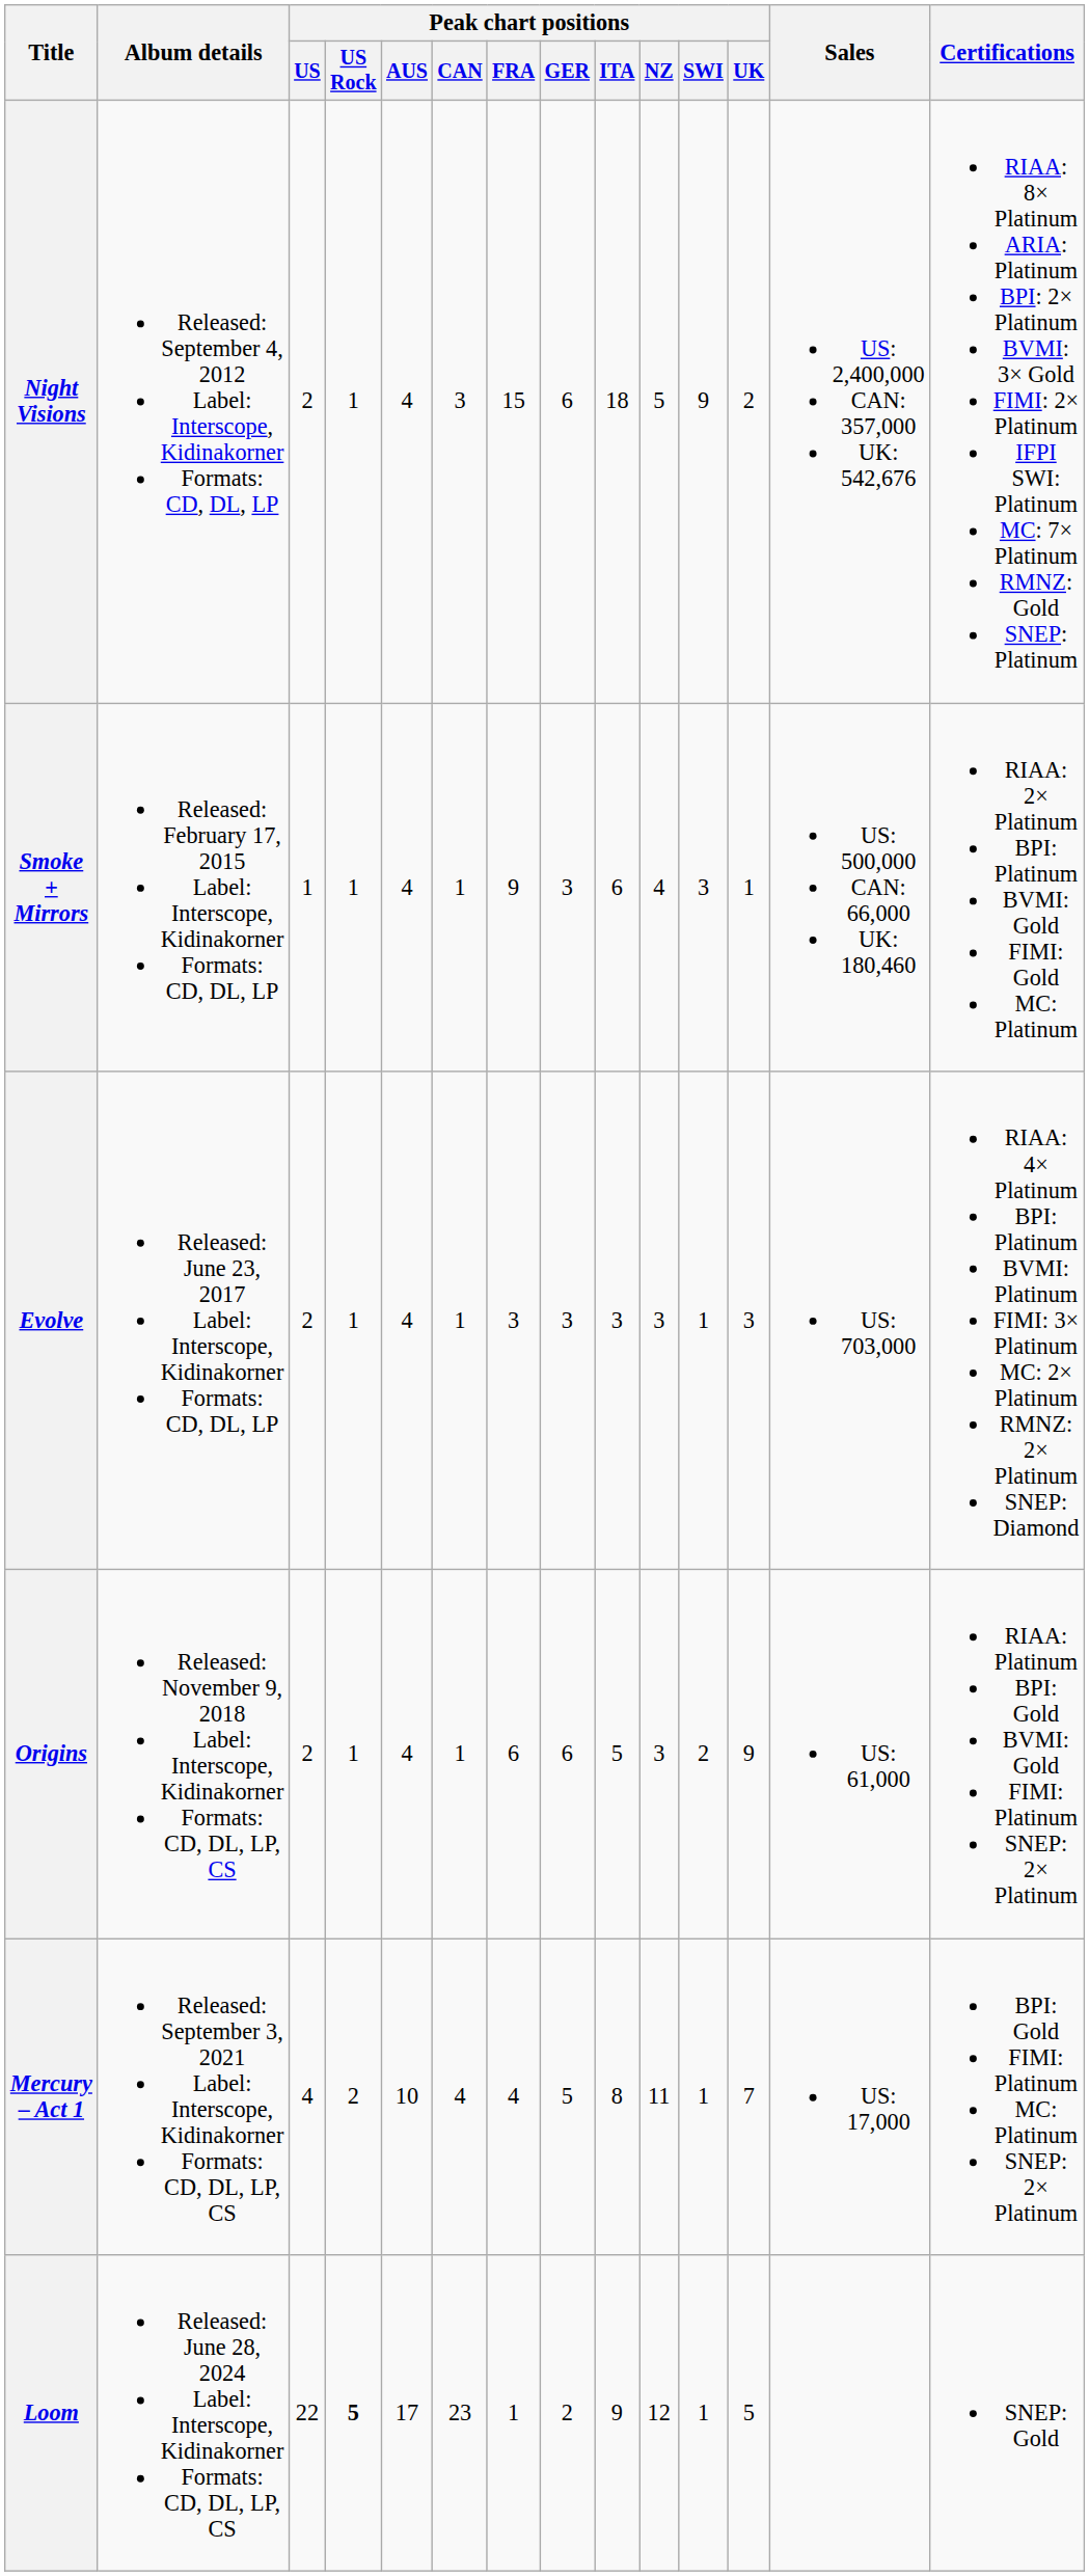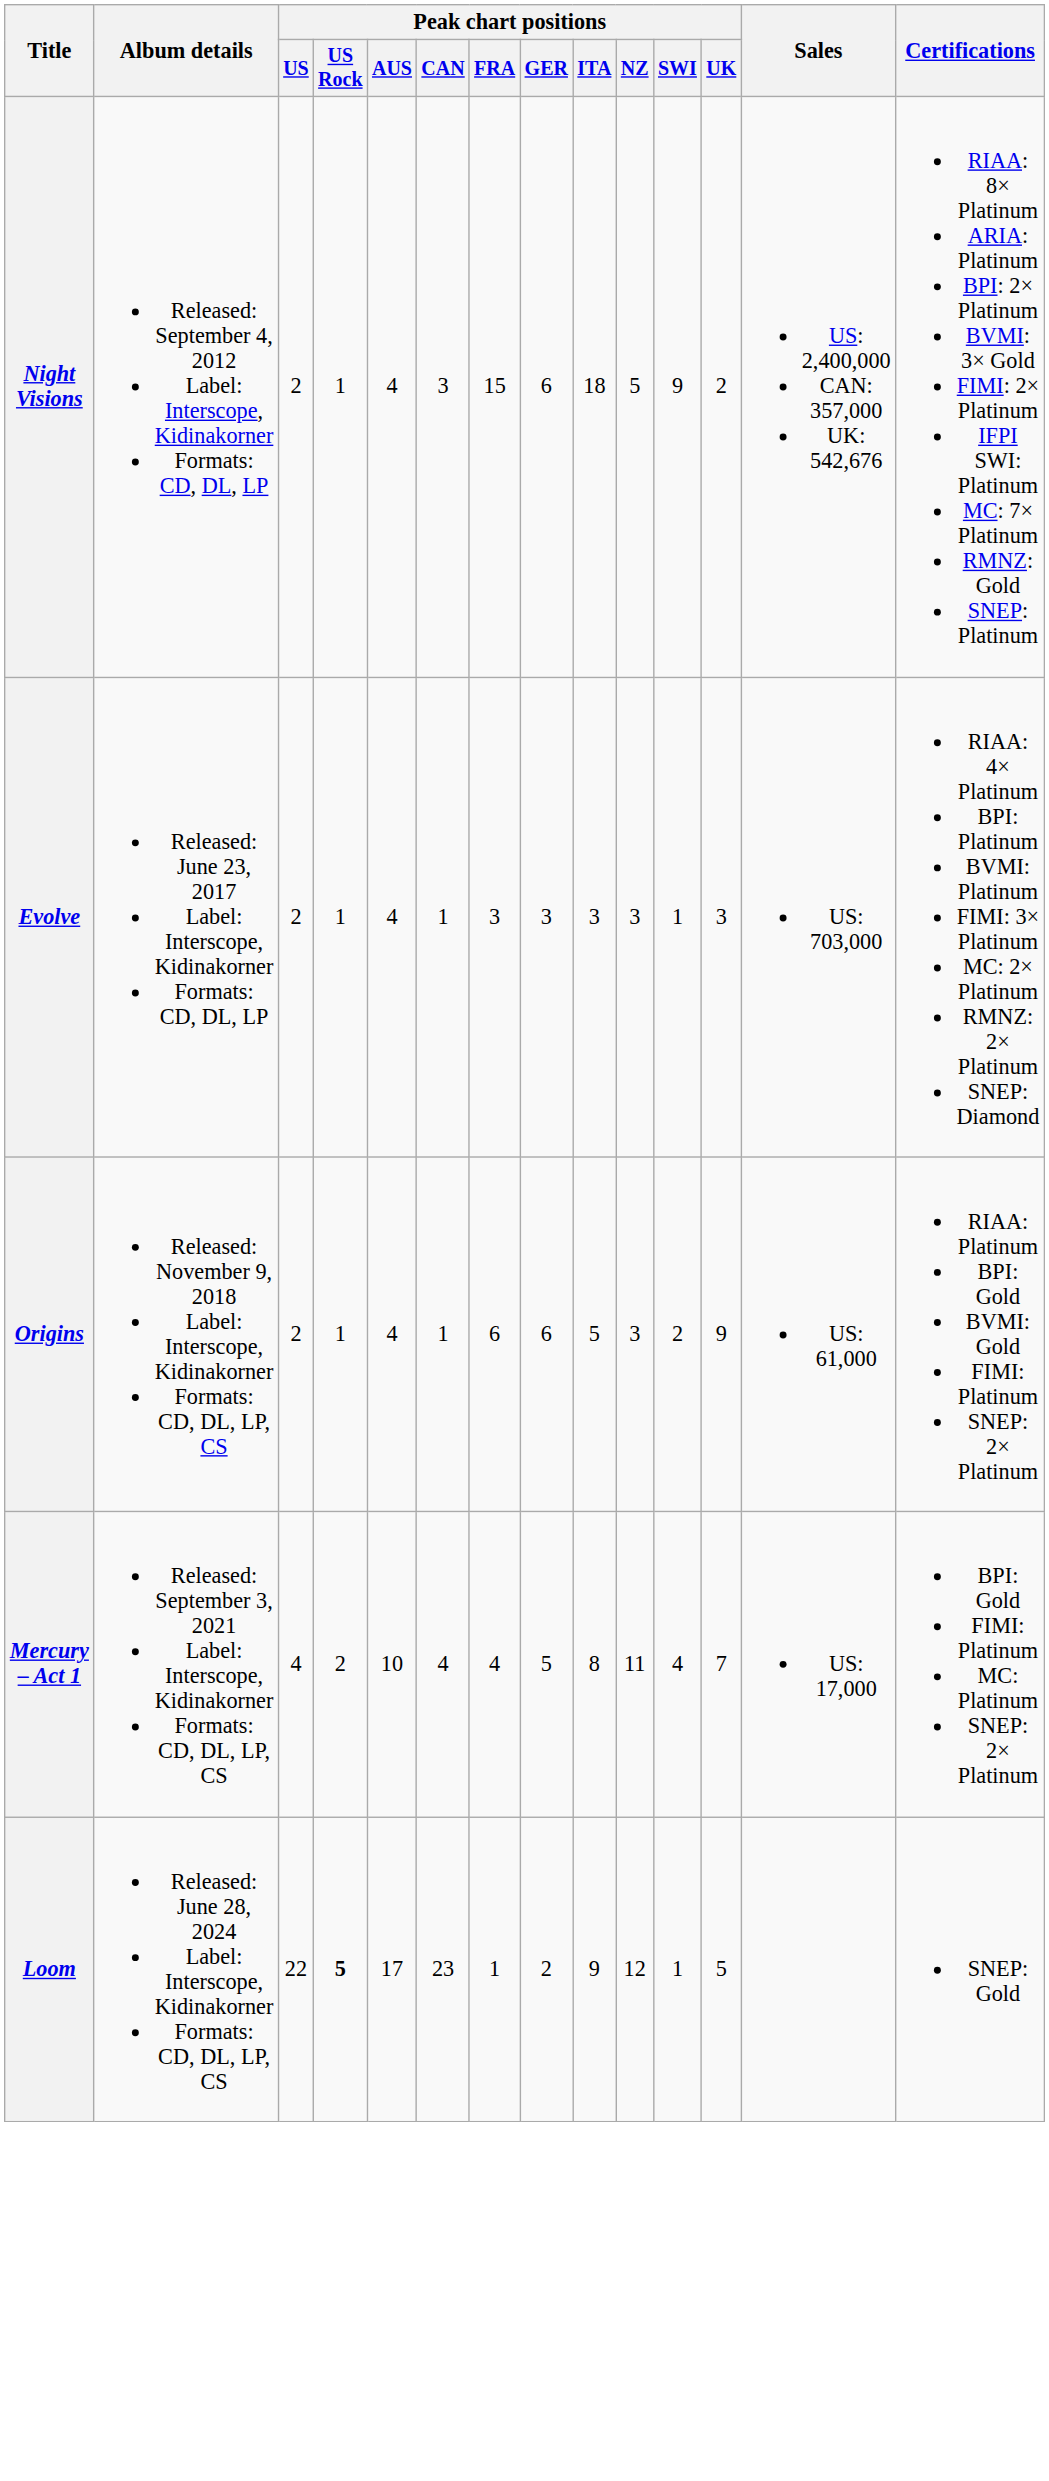- row: Smoke + Mirrors | Released: February 17, 2015 Label: Interscope, Kidinakorner Formats: CD, DL, LP | 1 | 1 | 4 | 1 | 9 | 3 | 6 | 4 | 3 | 1 | US: 500,000 CAN: 66,000 UK: 180,460 | RIAA: 2× Platinum BPI: Platinum BVMI: Gold FIMI: Gold MC: Platinum
Mercury – Act 1 | Peak chart positions / SWI: 1 -> 4
